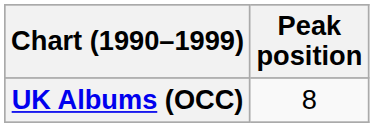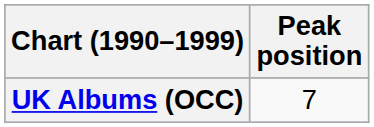UK Albums (OCC) | Peak position: 8 -> 7
